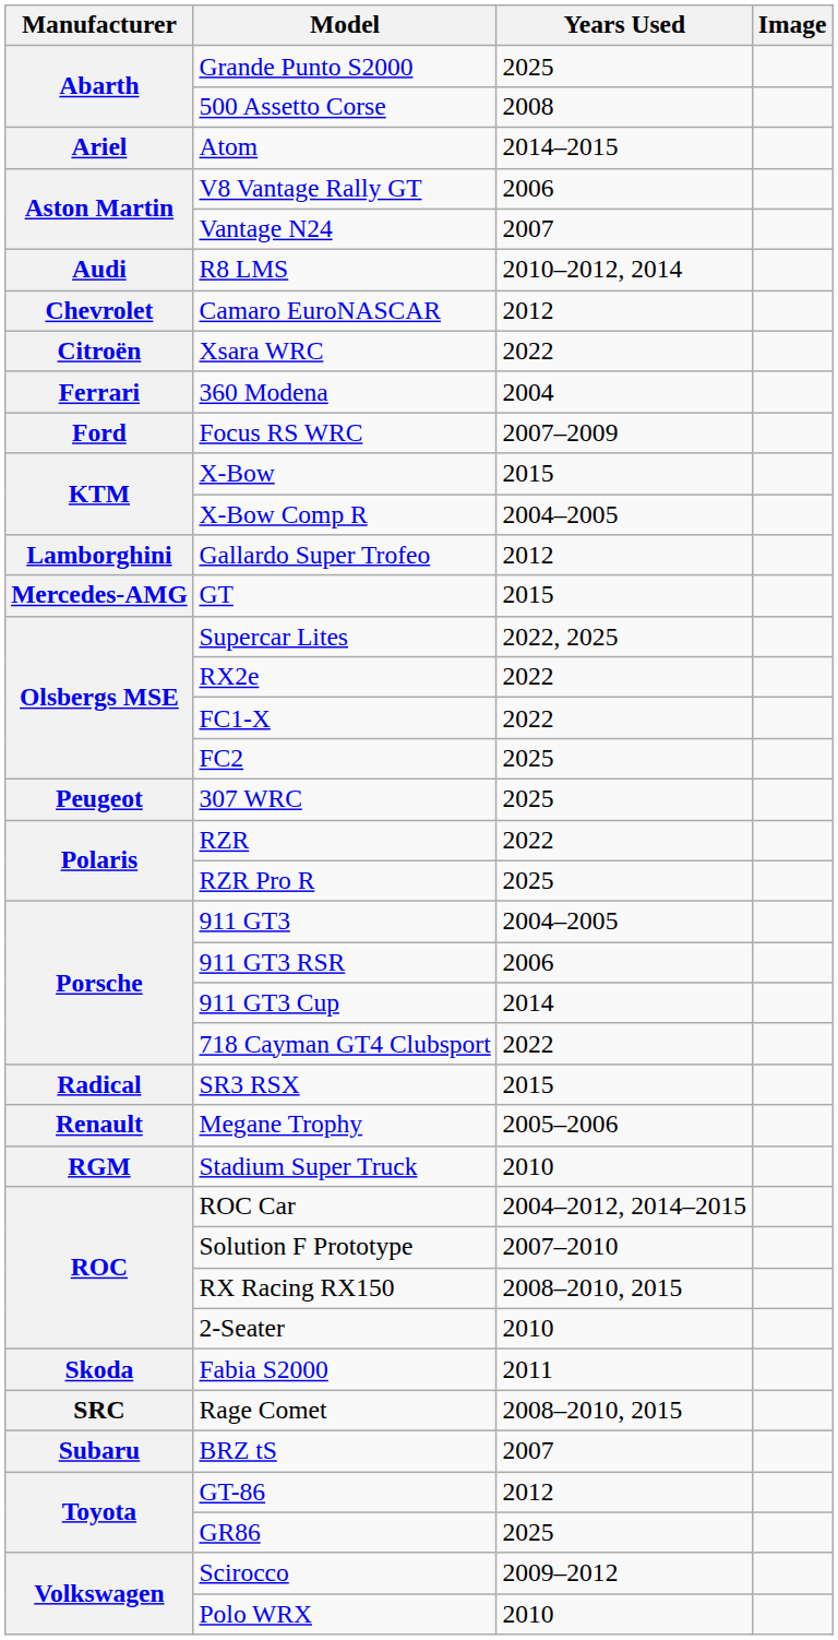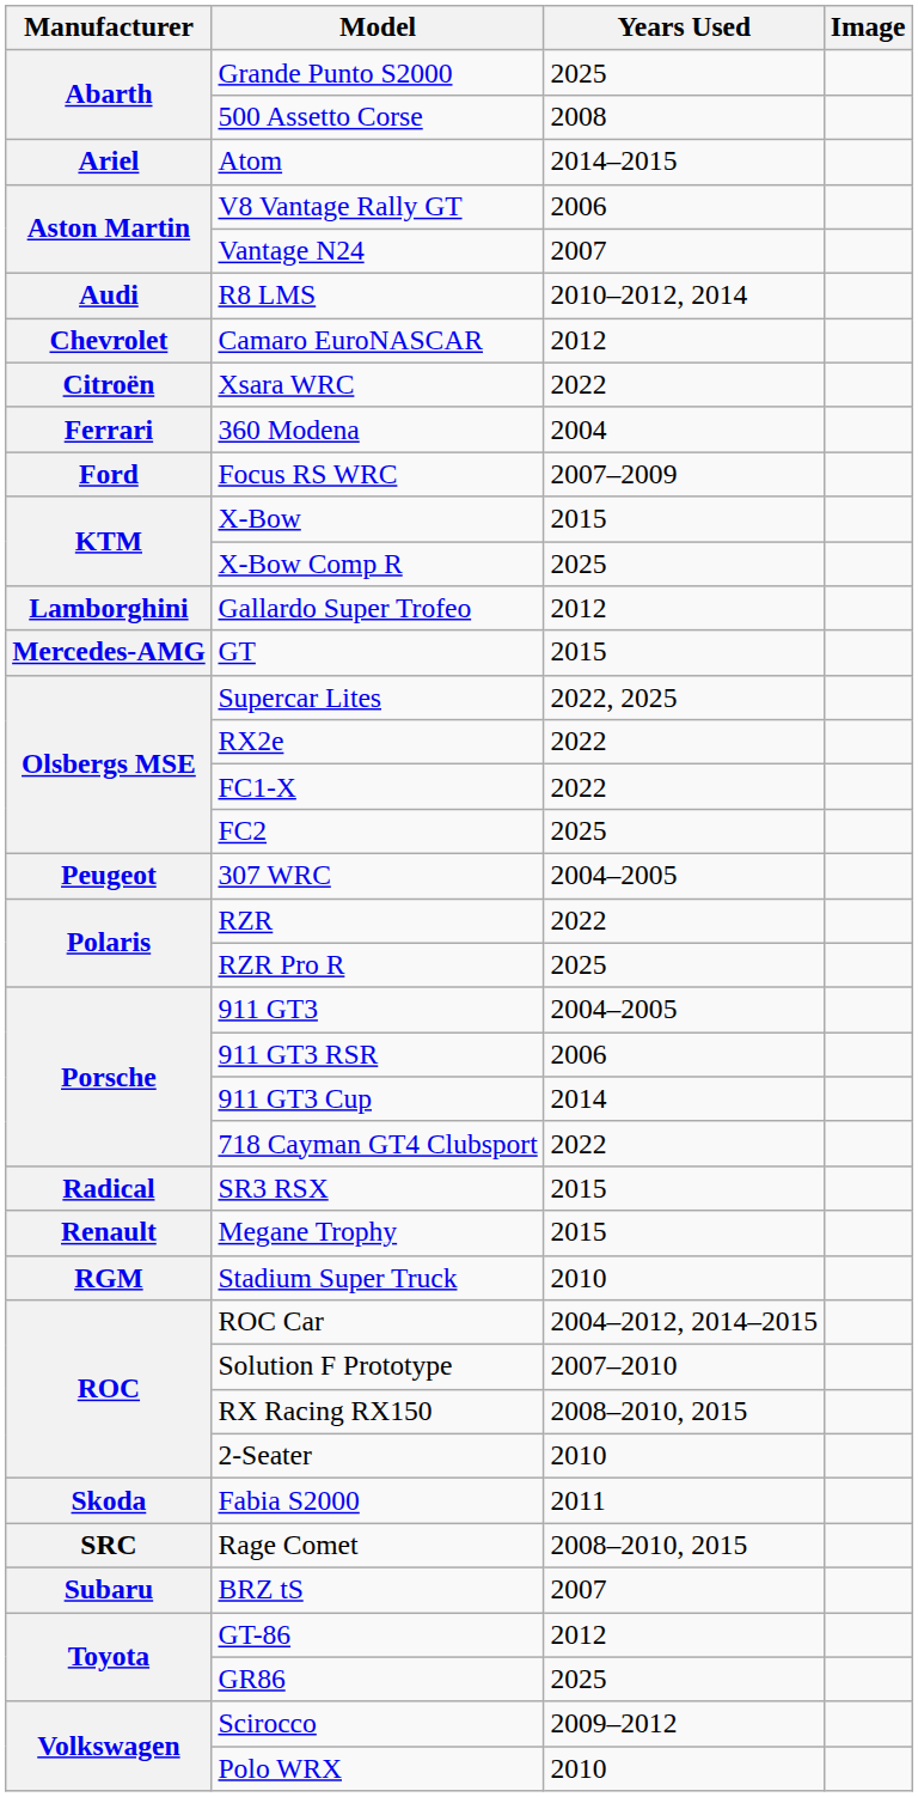X-Bow Comp R | Years Used: 2004–2005 -> 2025
307 WRC | Years Used: 2025 -> 2004–2005
Megane Trophy | Years Used: 2005–2006 -> 2015
